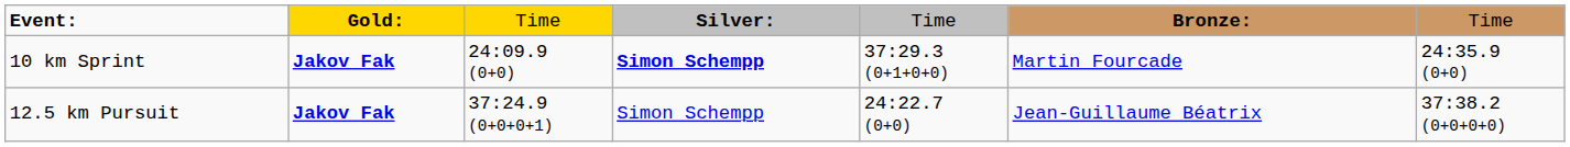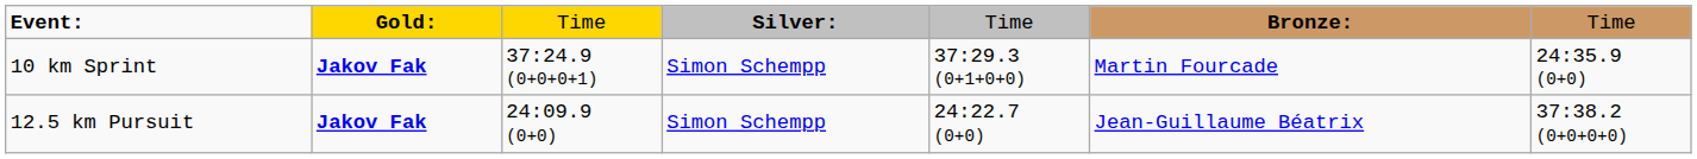10 km Sprint | column 3: 24:09.9 (0+0) -> 37:24.9 (0+0+0+1)
10 km Sprint | column 4: bold -> normal
12.5 km Pursuit | column 3: 37:24.9 (0+0+0+1) -> 24:09.9 (0+0)
